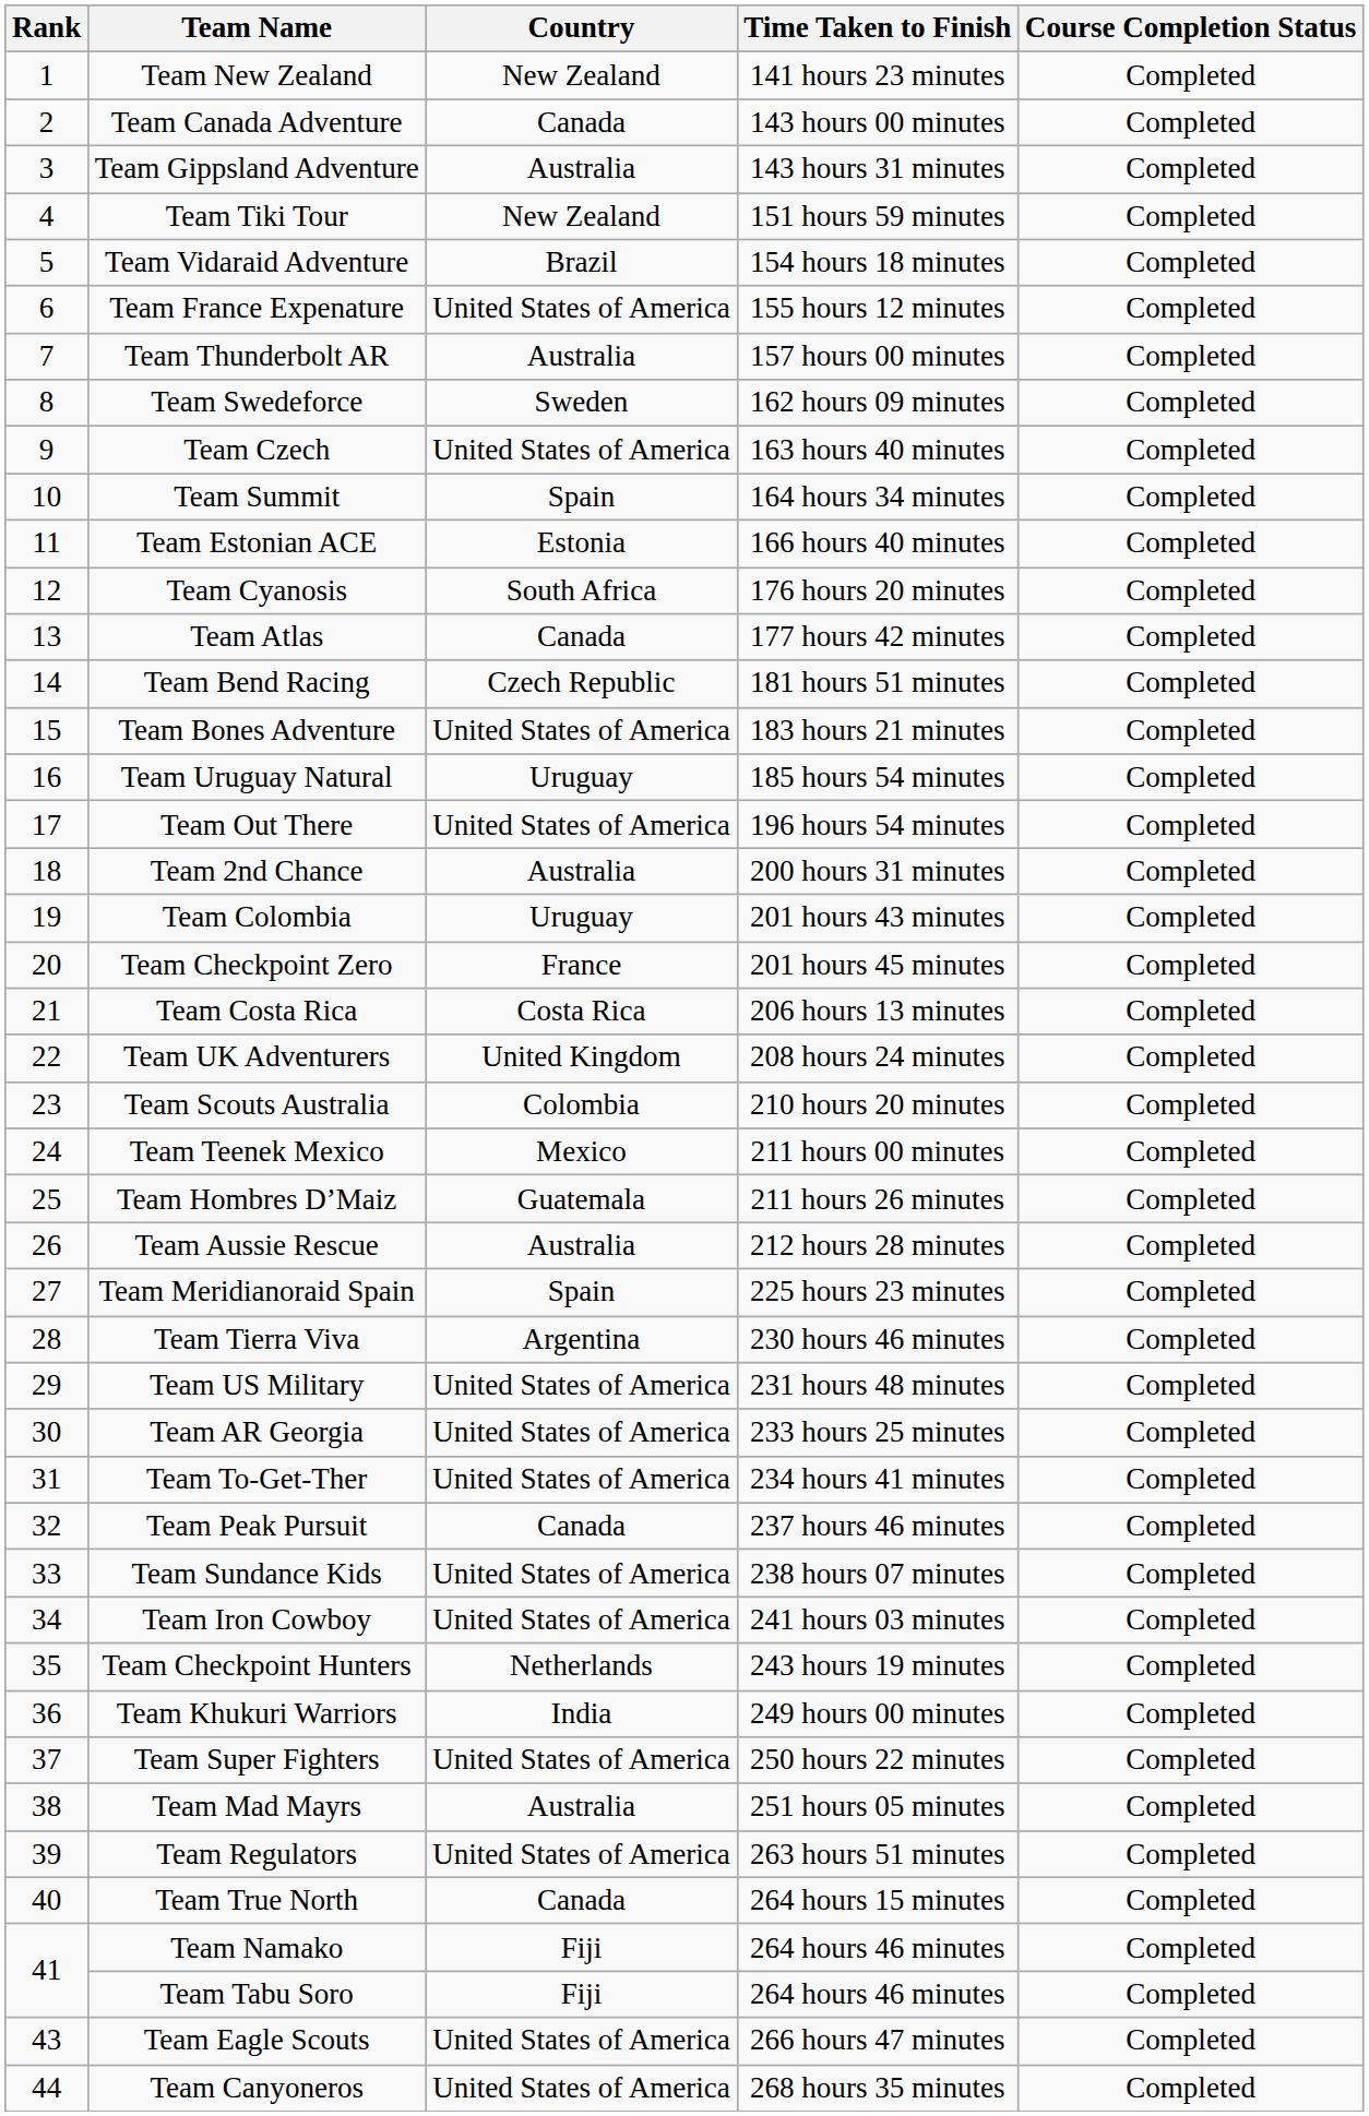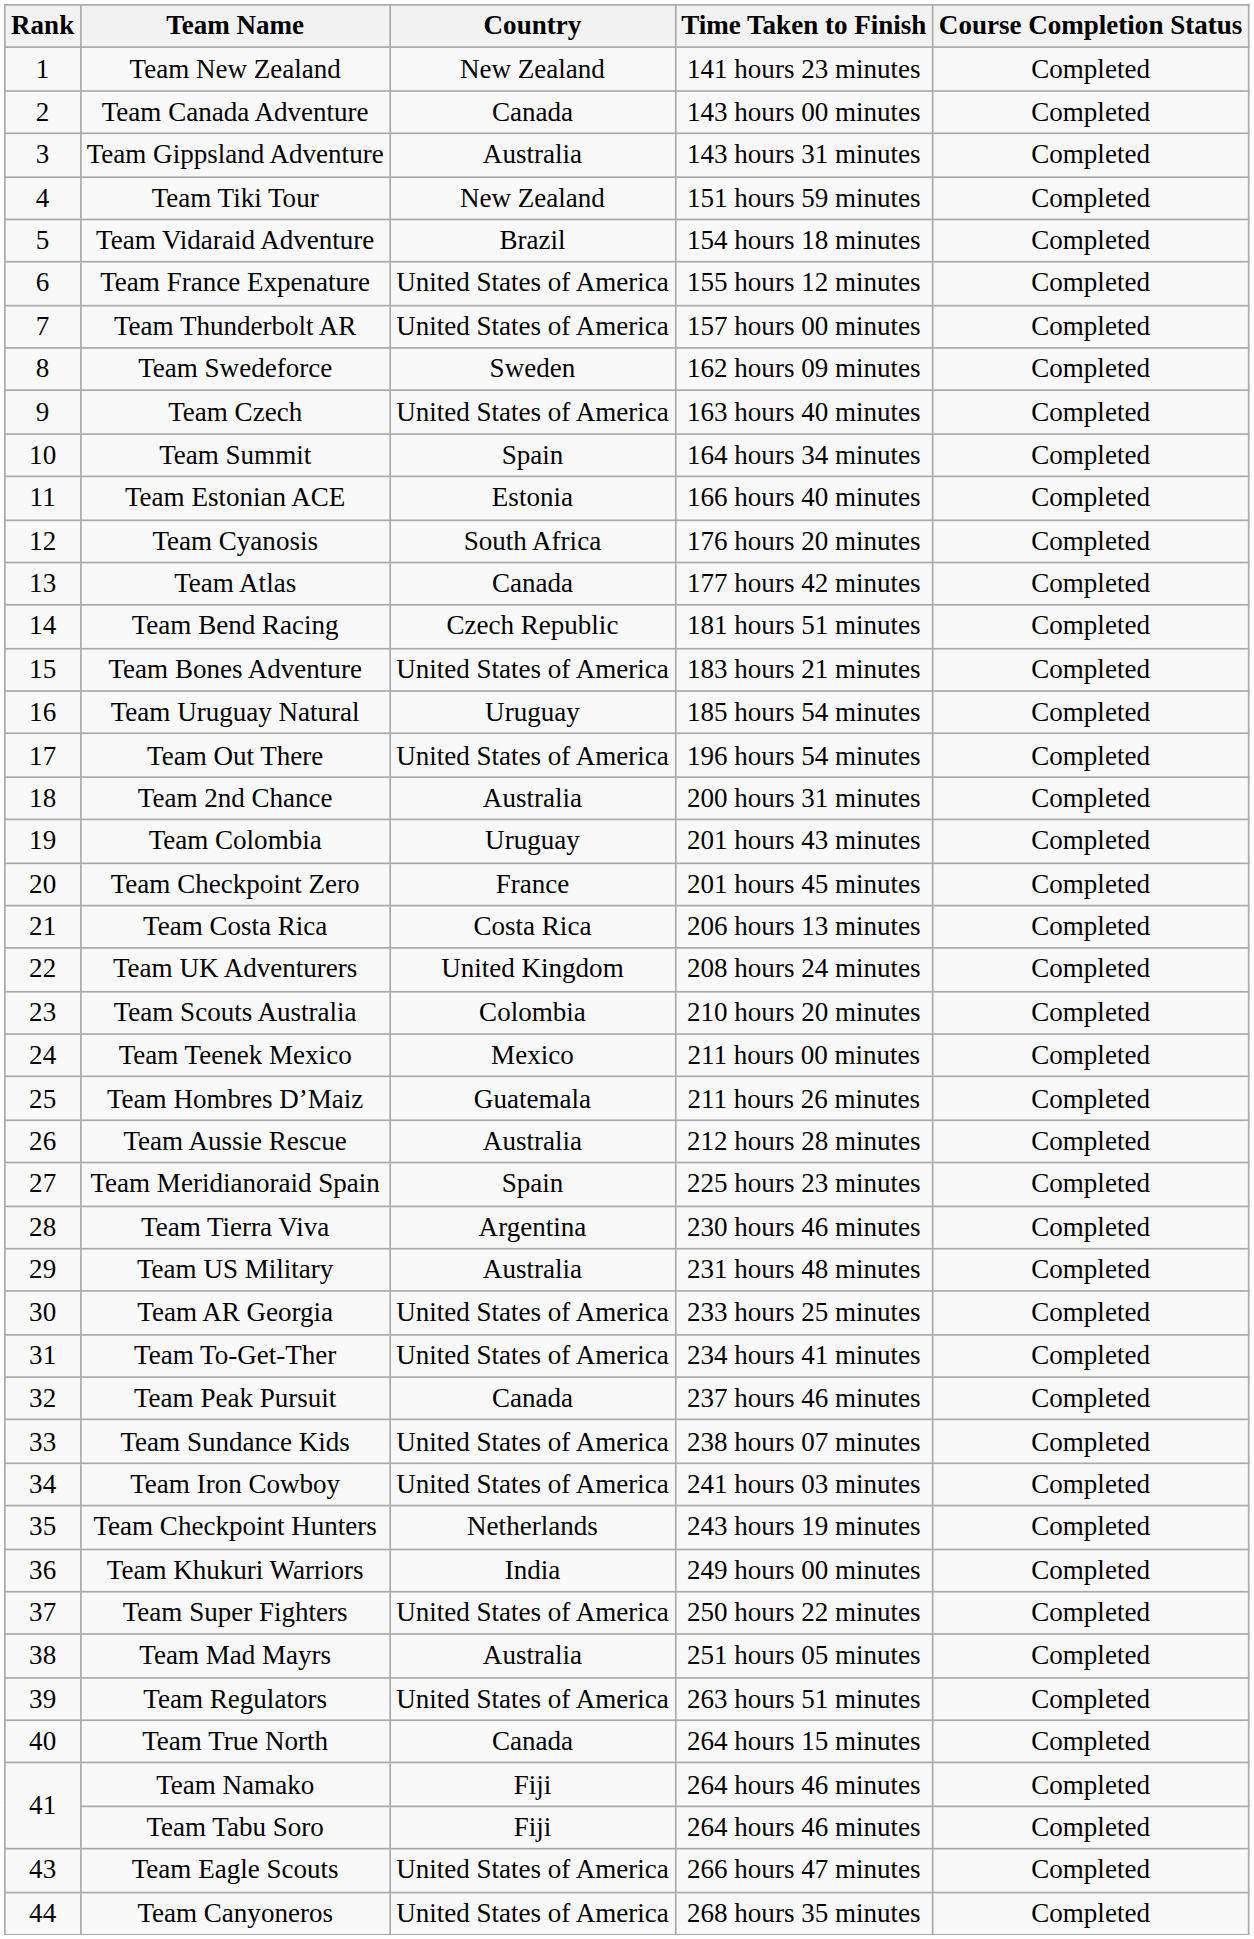Team Thunderbolt AR | Country: Australia -> United States of America
Team US Military | Country: United States of America -> Australia
